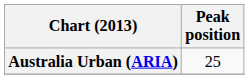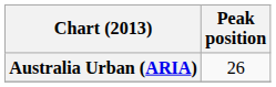Australia Urban (ARIA) | Peak position: 25 -> 26
